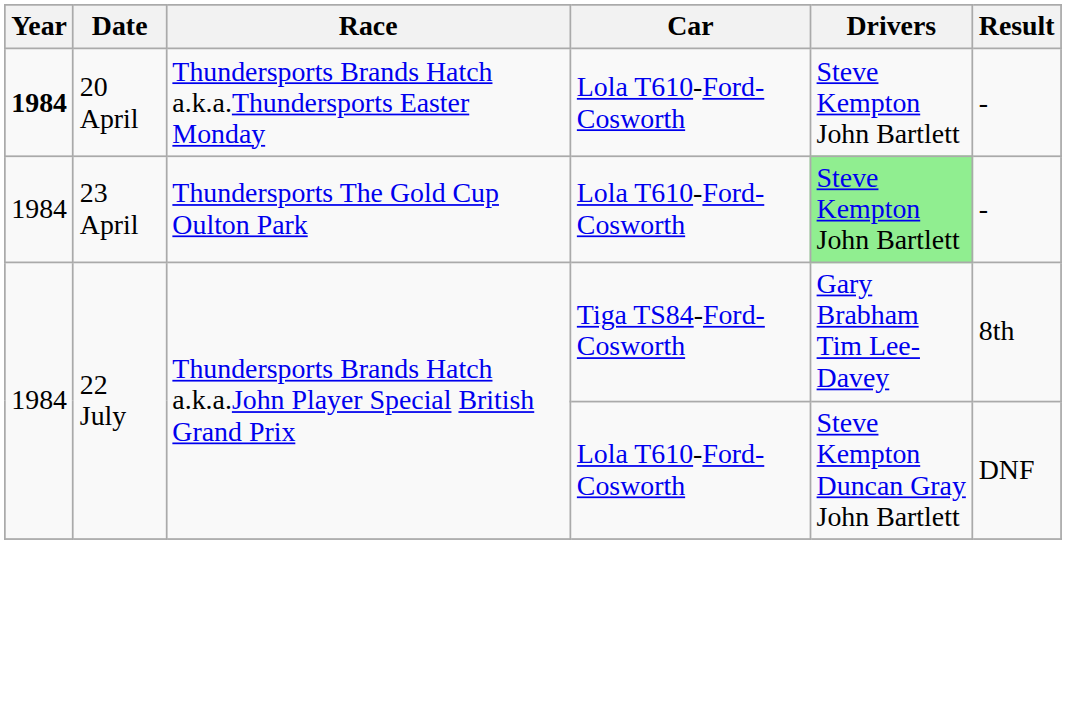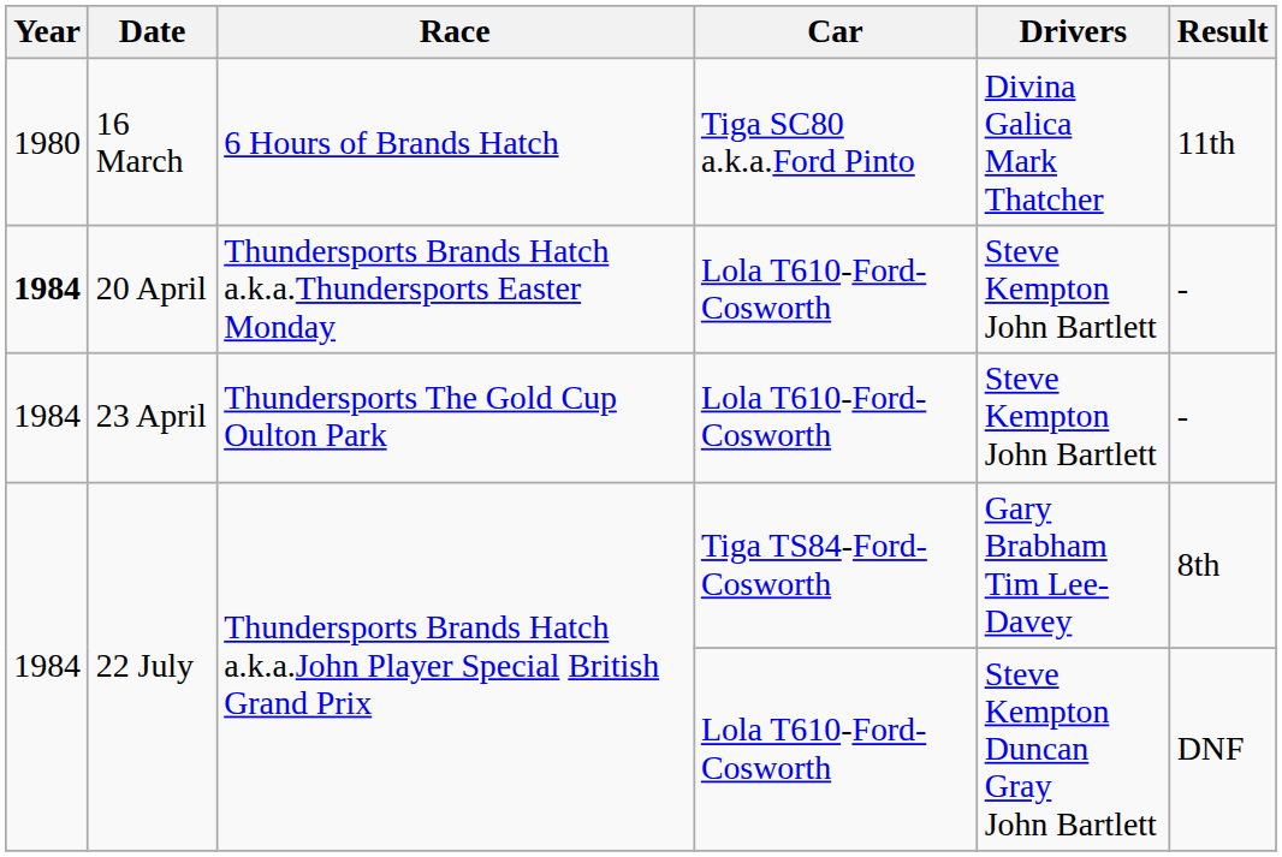+ row: 1980 | 16 March | 6 Hours of Brands Hatch | Tiga SC80 a.k.a.Ford Pinto | Divina Galica Mark Thatcher | 11th
23 April | Drivers: lightgreen background -> no background
